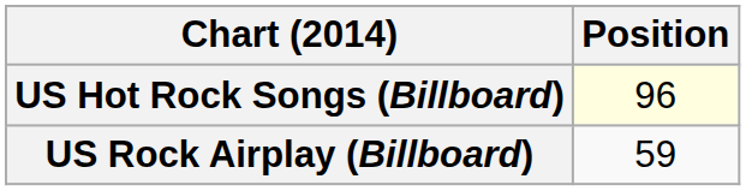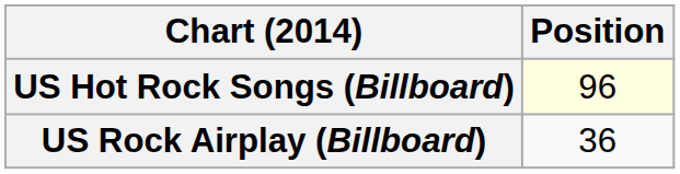US Rock Airplay (Billboard) | Position: 59 -> 36
